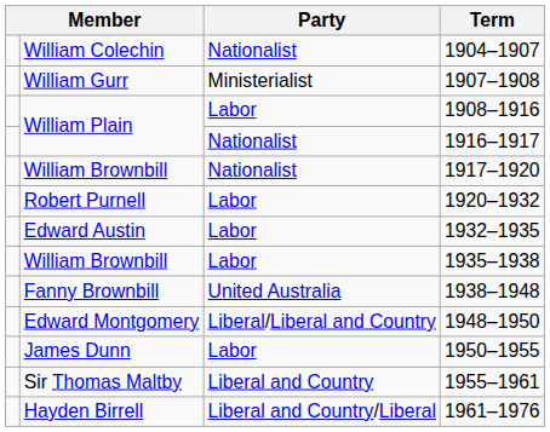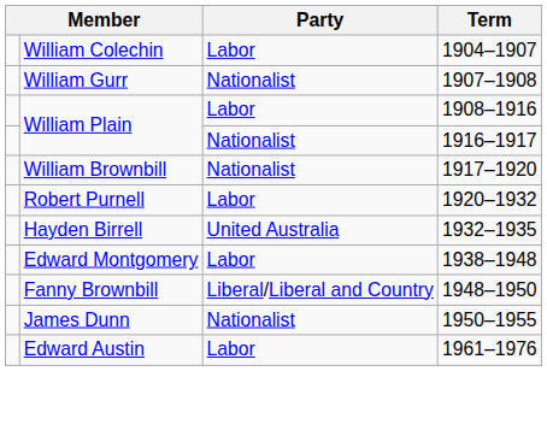1904–1907 | Party: Nationalist -> Labor
1907–1908 | Party: Ministerialist -> Nationalist
1932–1935 | column 2: Edward Austin -> Hayden Birrell
1932–1935 | Party: Labor -> United Australia
- row: William Brownbill | Labor | 1935–1938
1938–1948 | column 2: Fanny Brownbill -> Edward Montgomery
1938–1948 | Party: United Australia -> Labor
1948–1950 | column 2: Edward Montgomery -> Fanny Brownbill
1950–1955 | Party: Labor -> Nationalist
- row: Sir Thomas Maltby | Liberal and Country | 1955–1961
1961–1976 | column 2: Hayden Birrell -> Edward Austin
1961–1976 | Party: Liberal and Country/Liberal -> Labor
